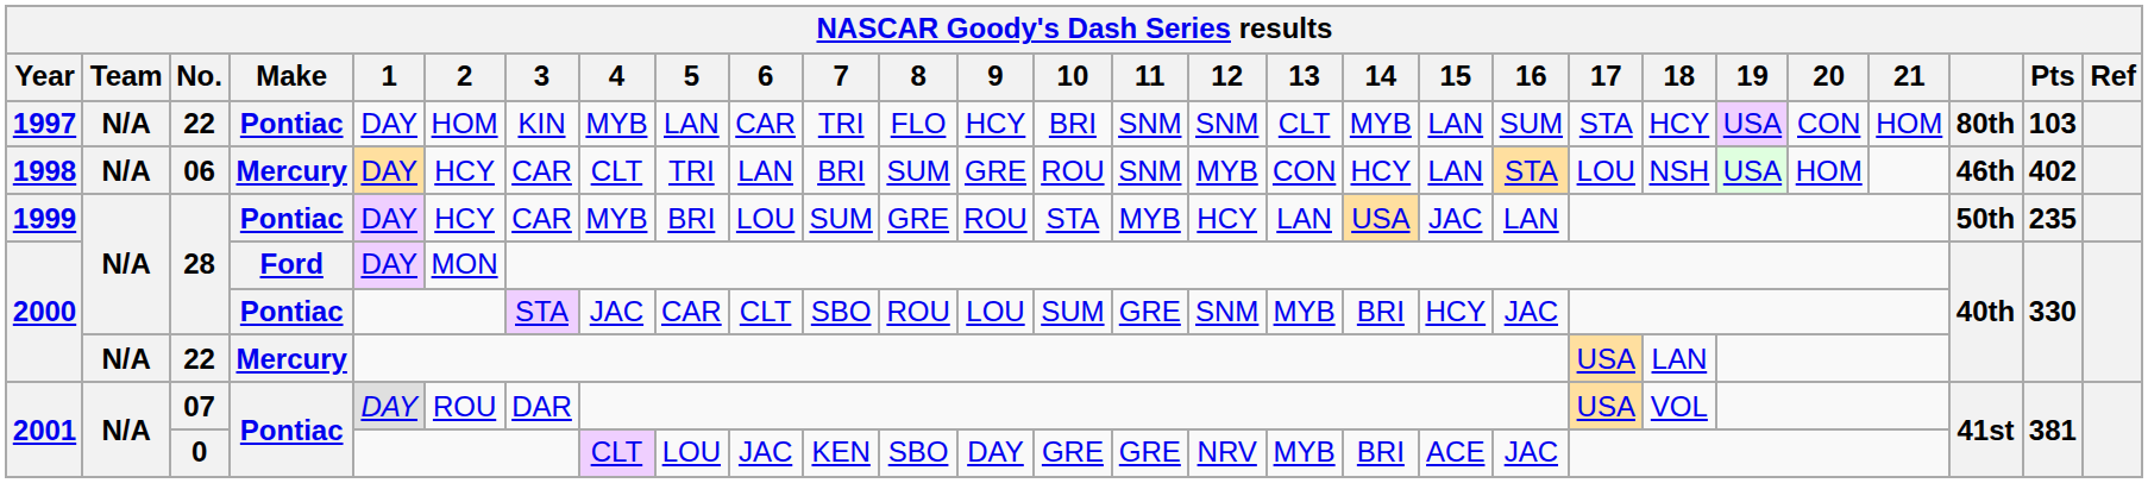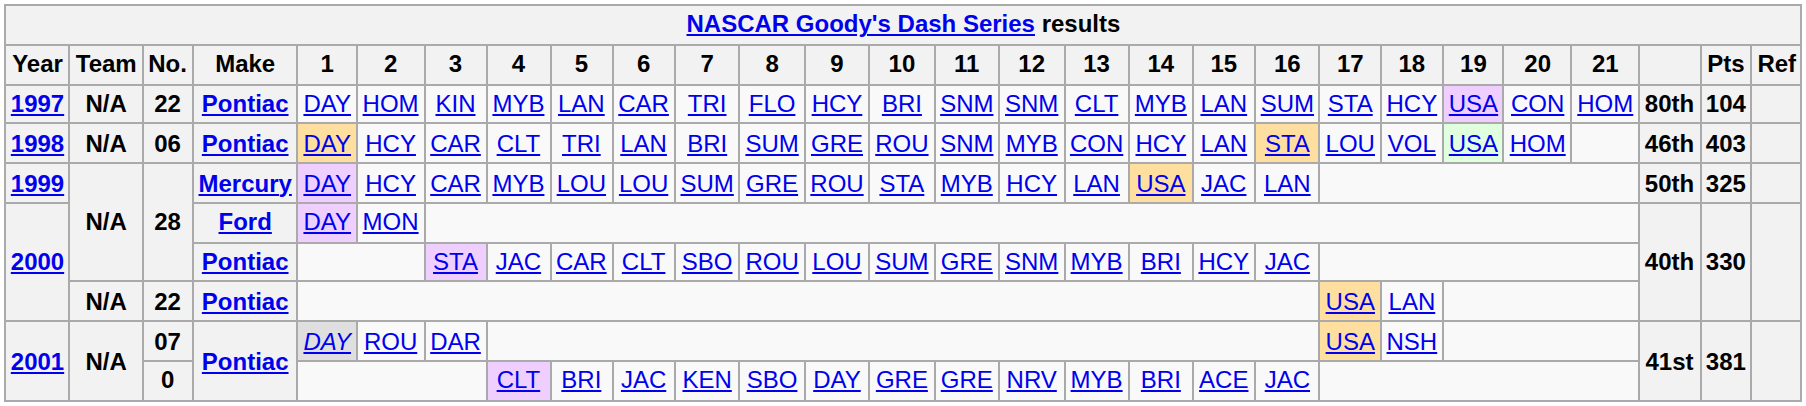1997 | Pts: 103 -> 104
1998 | Make: Mercury -> Pontiac
1998 | 18: NSH -> VOL
1998 | Pts: 402 -> 403
1999 | Make: Pontiac -> Mercury
1999 | 5: BRI -> LOU
1999 | Pts: 235 -> 325
2000 / 22 | Make: Mercury -> Pontiac
2001 / 07 | 18: VOL -> NSH
2001 / 0 | 5: LOU -> BRI
